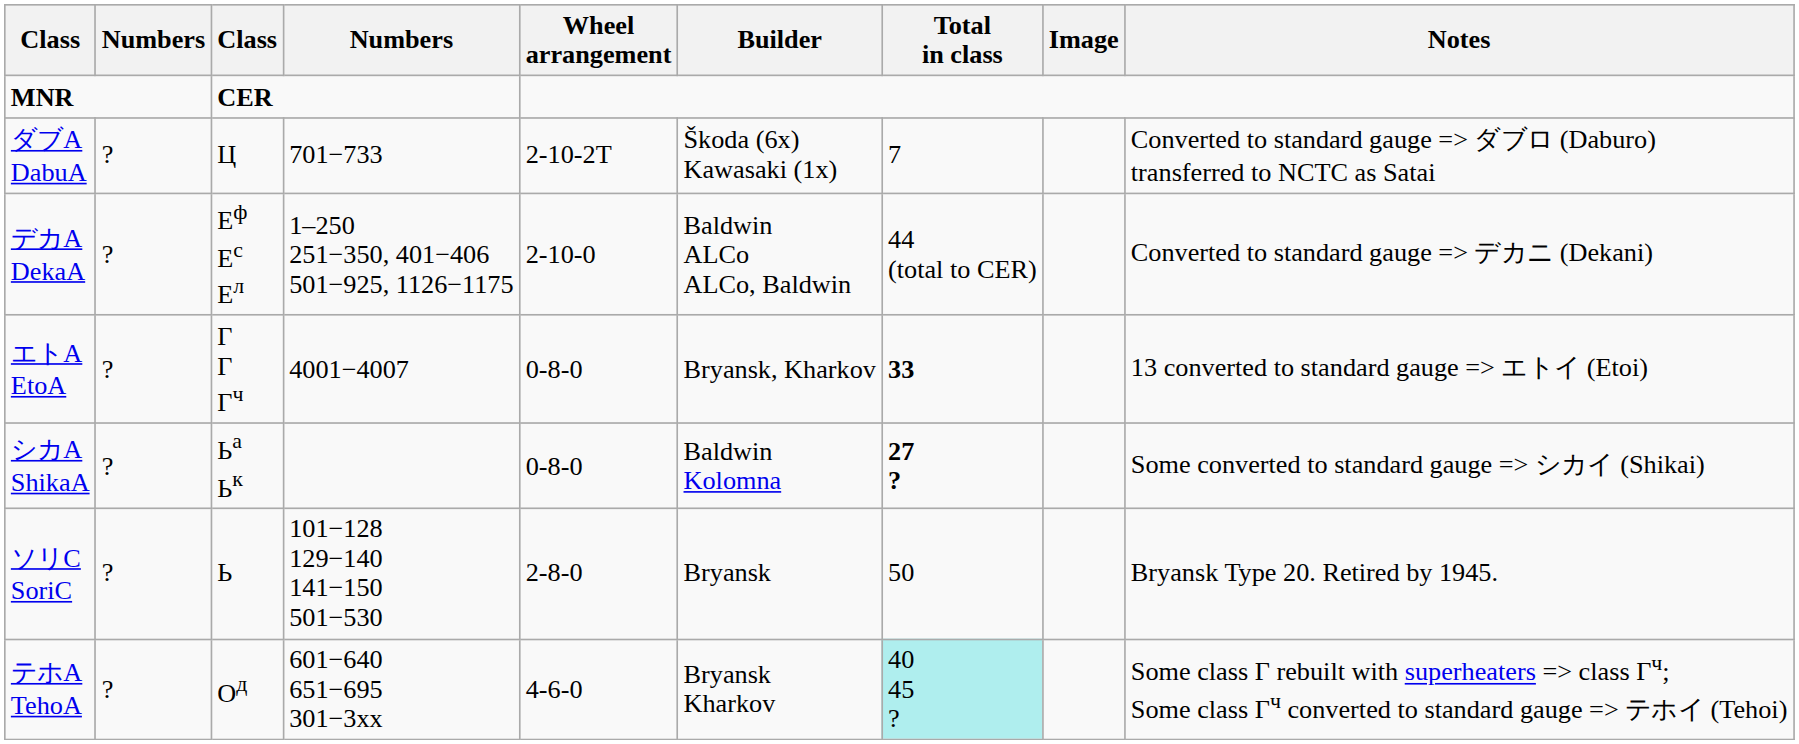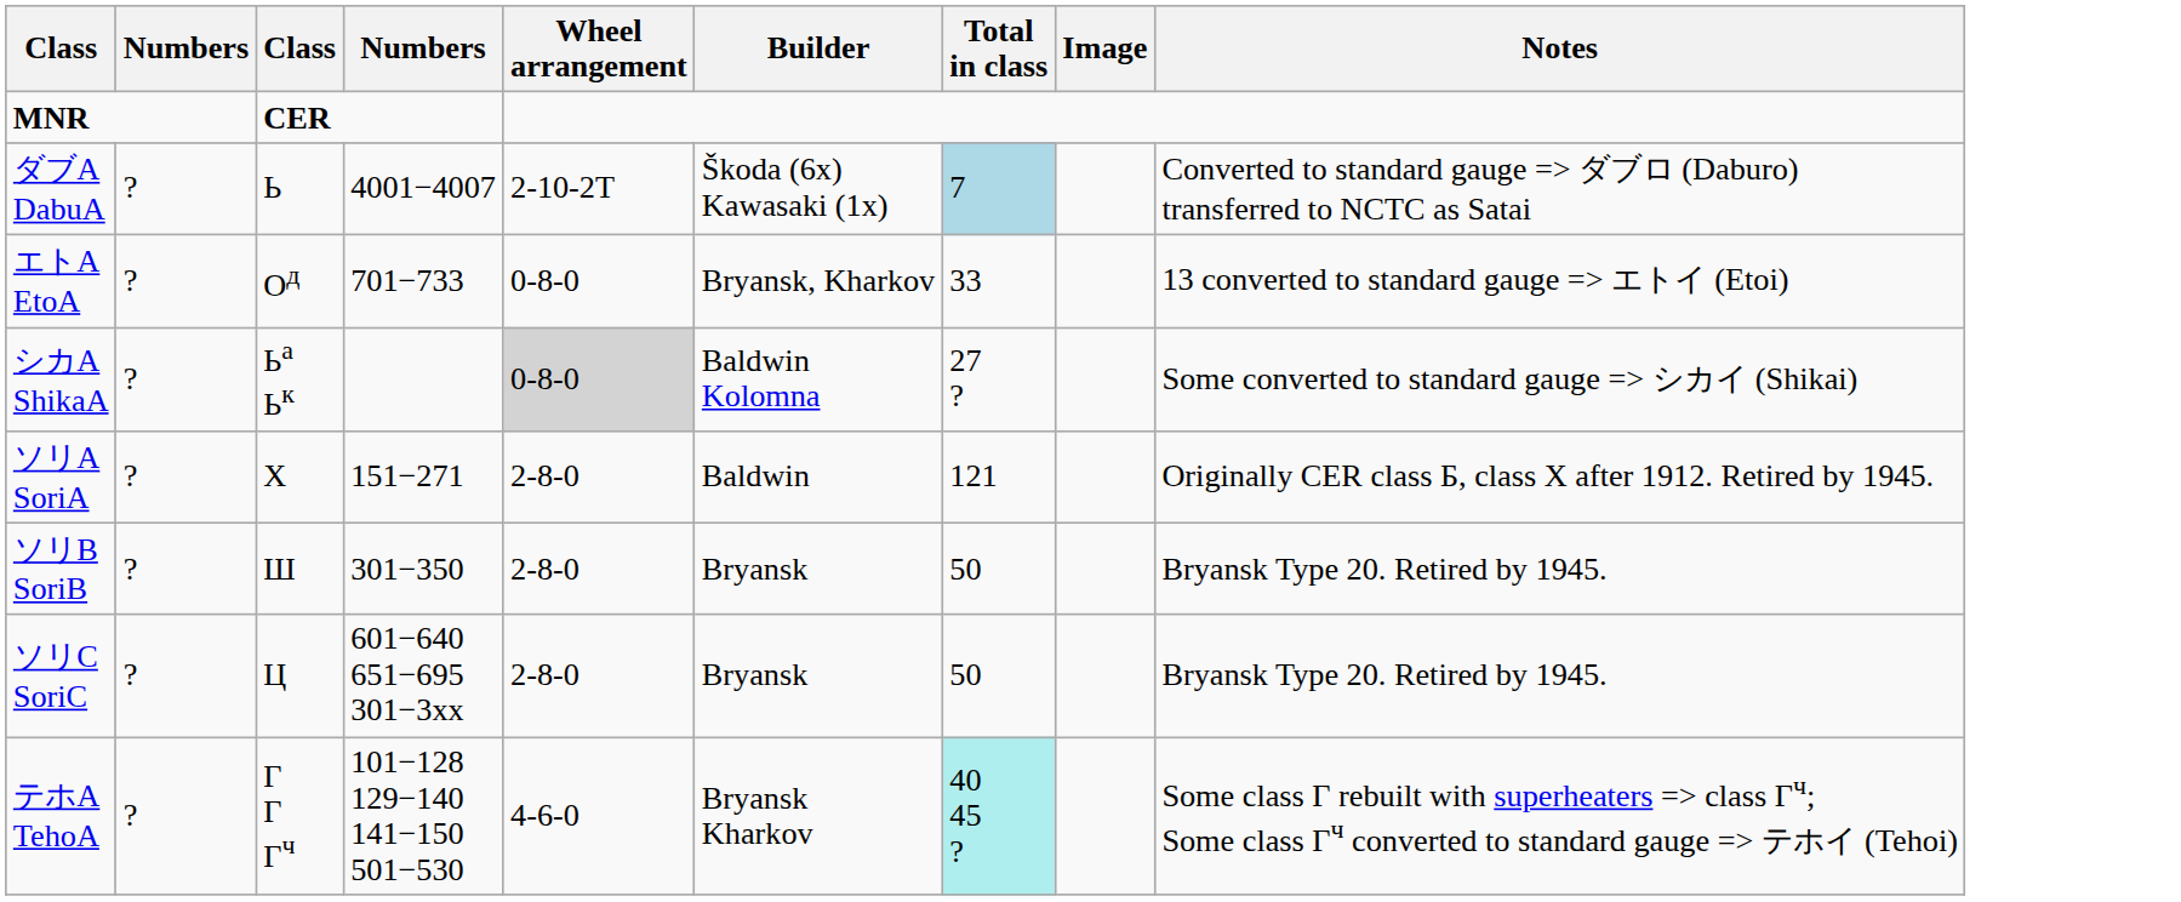ダブA DabuA | column 3: Ц -> Ь
ダブA DabuA | column 4: 701−733 -> 4001−4007
ダブA DabuA | Total in class: no background -> lightblue background
- row: デカA DekaA | ? | Еф Ес Ел | 1–250 251−350, 401−406 501−925, 1126−1175 | 2-10-0 | Baldwin ALCo ALCo, Baldwin | 44 (total to CER) | Converted to standard gauge => デカニ (Dekani)
エトA EtoA | column 3: Г Г Гч -> Oд
エトA EtoA | column 4: 4001−4007 -> 701−733
エトA EtoA | Total in class: bold -> normal
シカA ShikaA | Wheel arrangement: no background -> lightgrey background
シカA ShikaA | Total in class: bold -> normal
+ row: ソリA SoriA | ? | Х | 151−271 | 2-8-0 | Baldwin | 121 | Originally CER class Б, class Х after 1912. Retired by 1945.
+ row: ソリB SoriB | ? | Ш | 301−350 | 2-8-0 | Bryansk | 50 | Bryansk Type 20. Retired by 1945.
ソリC SoriC | column 3: Ь -> Ц
ソリC SoriC | column 4: 101−128 129−140 141−150 501−530 -> 601−640 651−695 301−3xx
テホA TehoA | column 3: Oд -> Г Г Гч
テホA TehoA | column 4: 601−640 651−695 301−3xx -> 101−128 129−140 141−150 501−530
